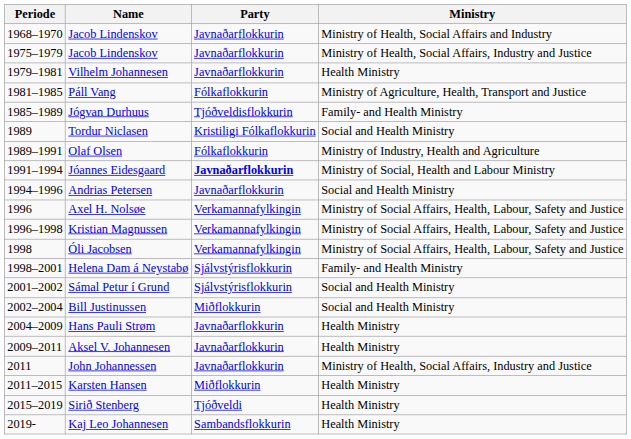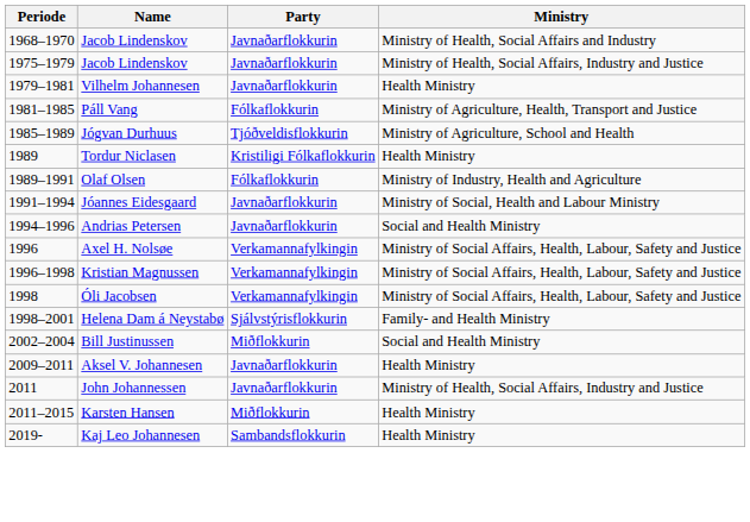Jógvan Durhuus | Ministry: Family- and Health Ministry -> Ministry of Agriculture, School and Health
Tordur Niclasen | Ministry: Social and Health Ministry -> Health Ministry
Jóannes Eidesgaard | Party: bold -> normal
- row: 2001–2002 | Sámal Petur í Grund | Sjálvstýrisflokkurin | Social and Health Ministry
- row: 2004–2009 | Hans Pauli Strøm | Javnaðarflokkurin | Health Ministry
- row: 2015–2019 | Sirið Stenberg | Tjóðveldi | Health Ministry
